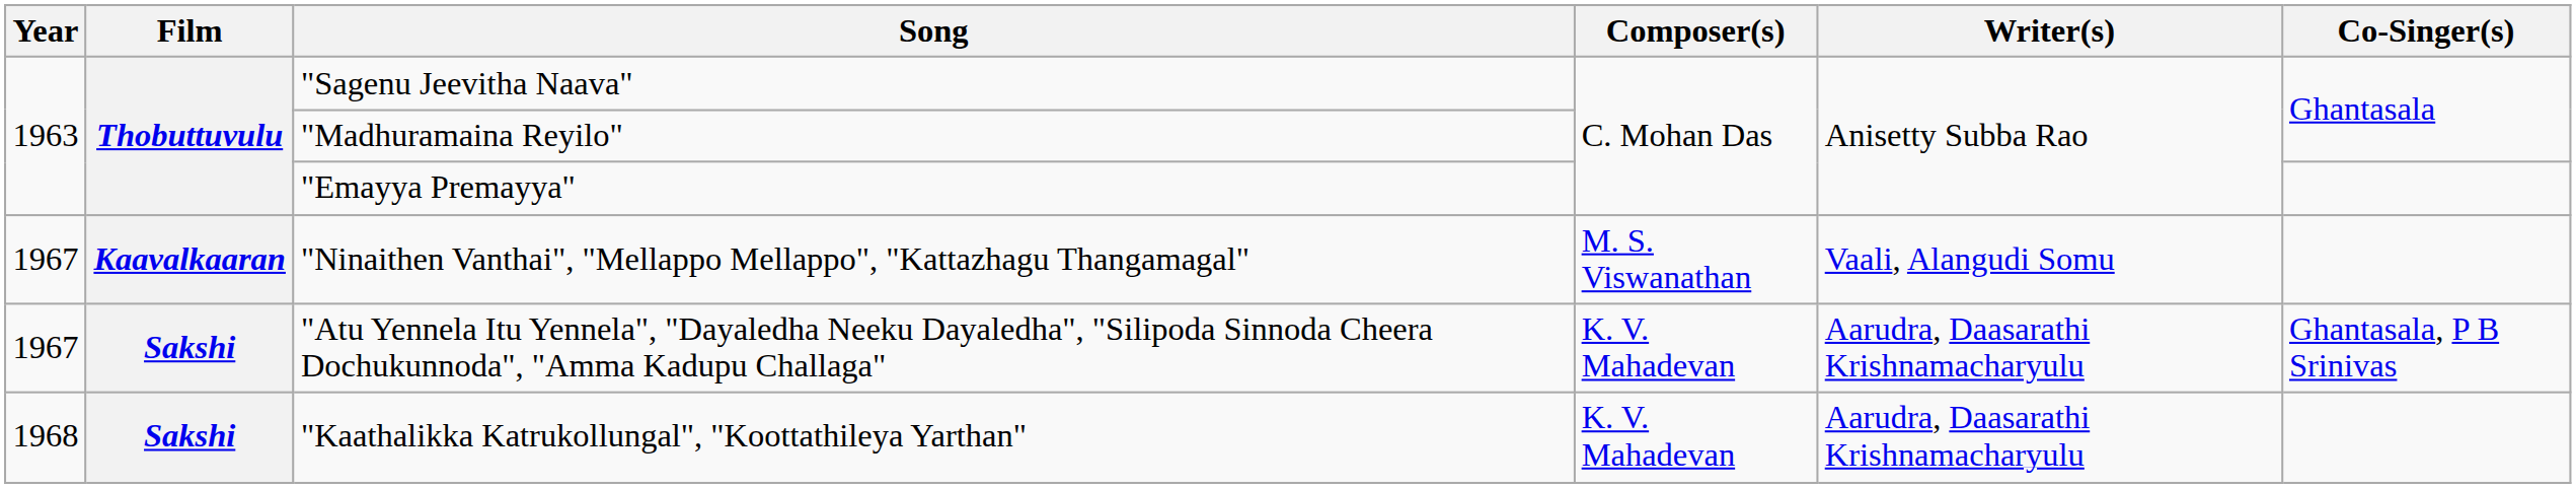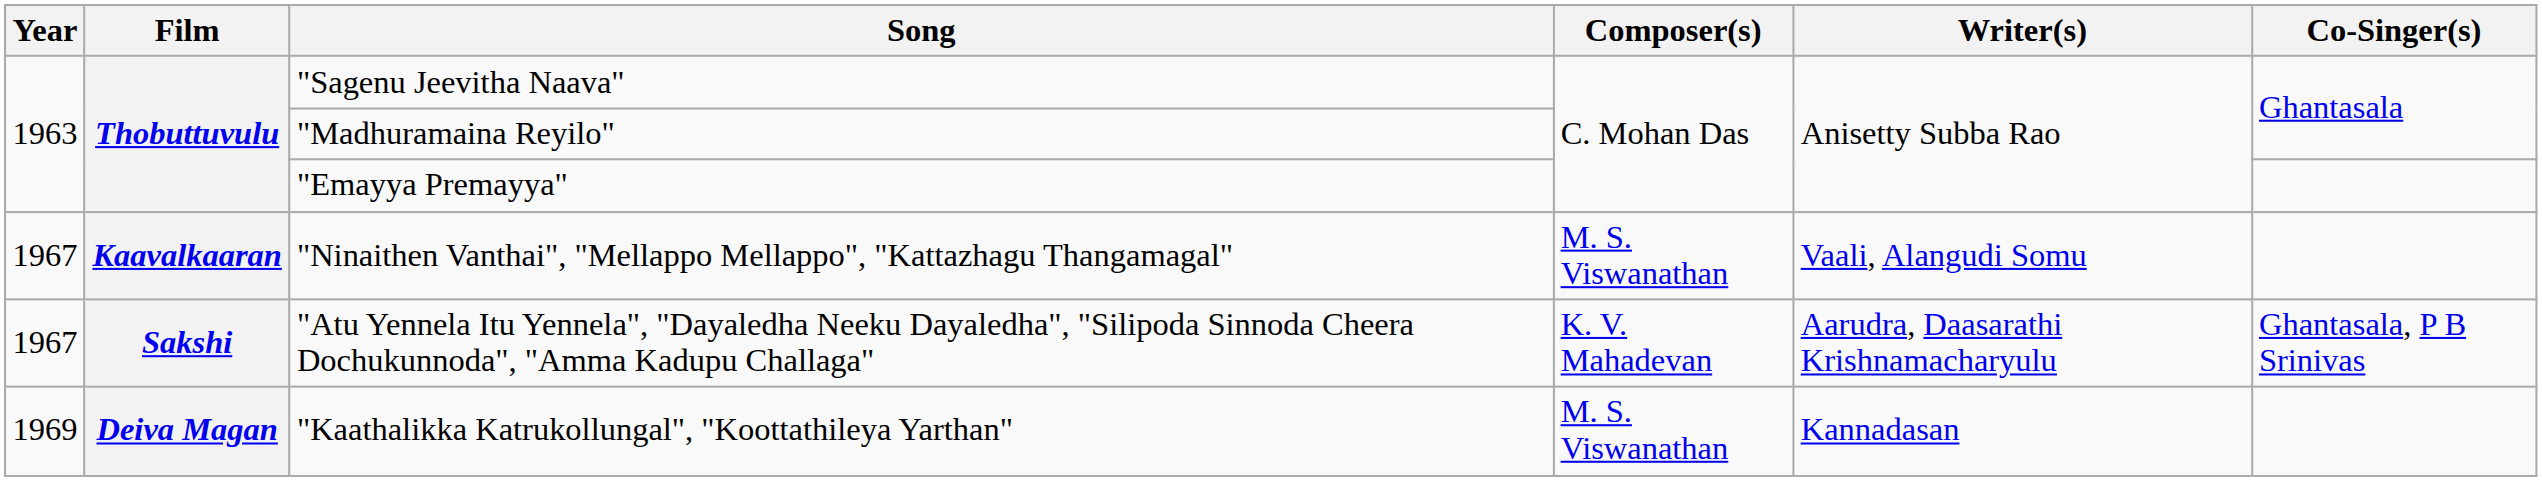"Kaathalikka Katrukollungal", "Koottathileya Yarthan" | Year: 1968 -> 1969
"Kaathalikka Katrukollungal", "Koottathileya Yarthan" | Film: Sakshi -> Deiva Magan
"Kaathalikka Katrukollungal", "Koottathileya Yarthan" | Composer(s): K. V. Mahadevan -> M. S. Viswanathan
"Kaathalikka Katrukollungal", "Koottathileya Yarthan" | Writer(s): Aarudra, Daasarathi Krishnamacharyulu -> Kannadasan
